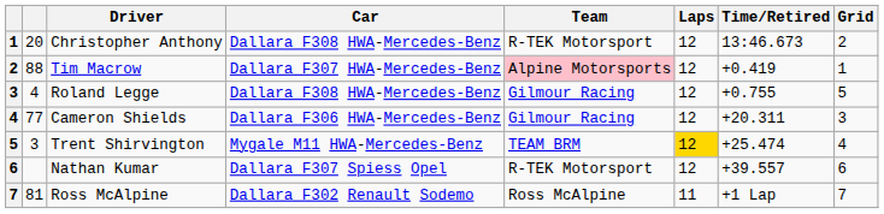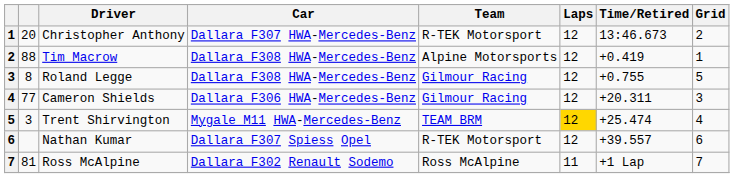Christopher Anthony | Car: Dallara F308 HWA-Mercedes-Benz -> Dallara F307 HWA-Mercedes-Benz
Tim Macrow | Car: Dallara F307 HWA-Mercedes-Benz -> Dallara F308 HWA-Mercedes-Benz
Tim Macrow | Team: pink background -> no background
Roland Legge | column 2: 4 -> 8
